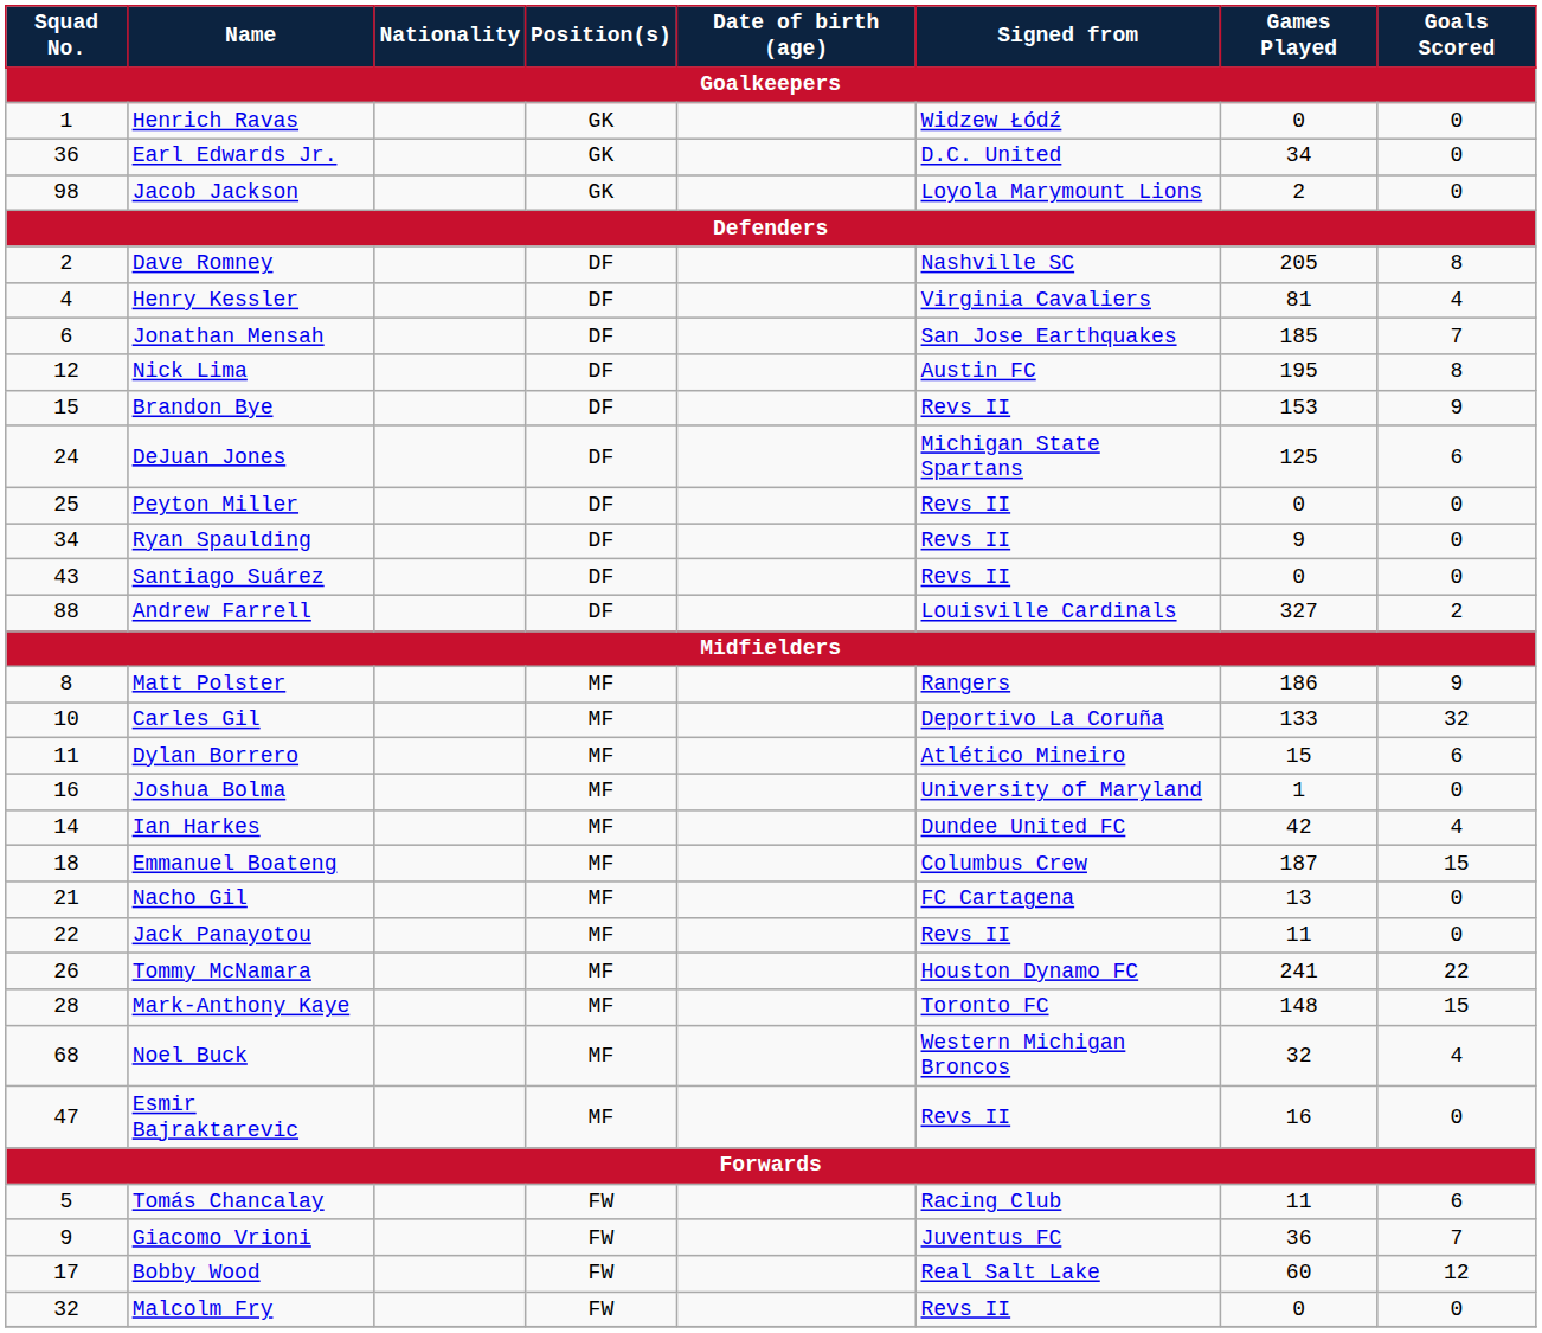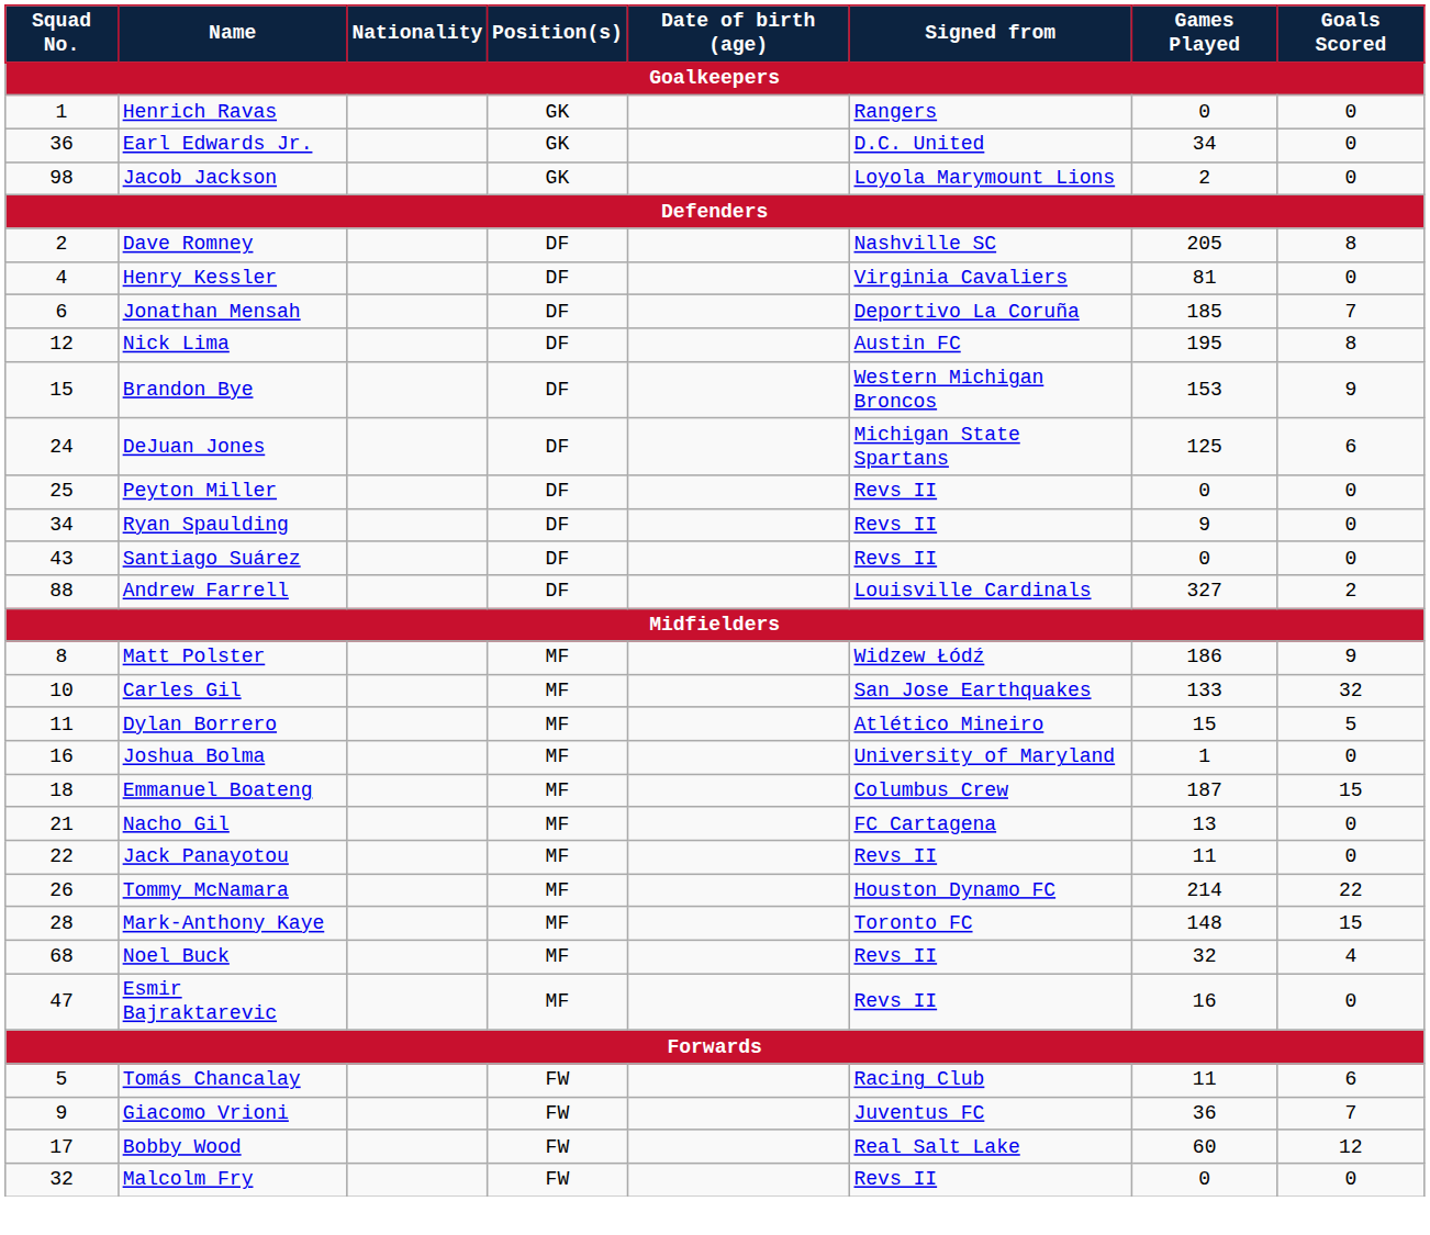Henrich Ravas | Signed from: Widzew Łódź -> Rangers
Henry Kessler | Goals Scored: 4 -> 0
Jonathan Mensah | Signed from: San Jose Earthquakes -> Deportivo La Coruña
Brandon Bye | Signed from: Revs II -> Western Michigan Broncos
Matt Polster | Signed from: Rangers -> Widzew Łódź
Carles Gil | Signed from: Deportivo La Coruña -> San Jose Earthquakes
Dylan Borrero | Goals Scored: 6 -> 5
- row: 14 | Ian Harkes | MF | Dundee United FC | 42 | 4
Tommy McNamara | Games Played: 241 -> 214
Noel Buck | Signed from: Western Michigan Broncos -> Revs II
